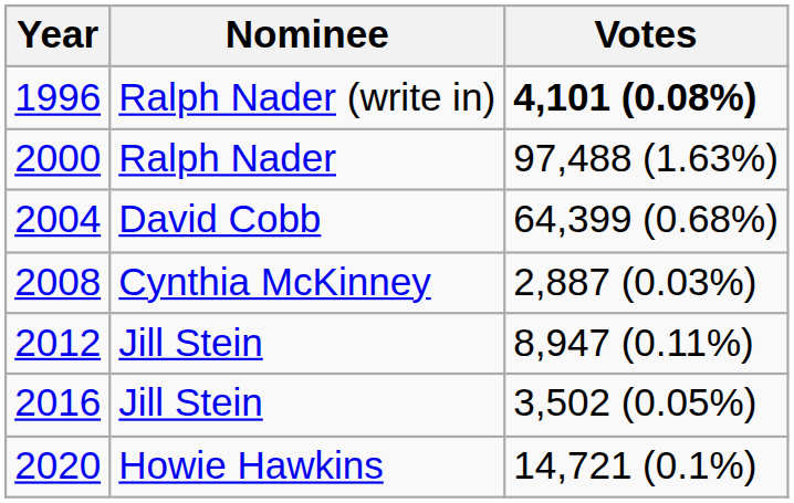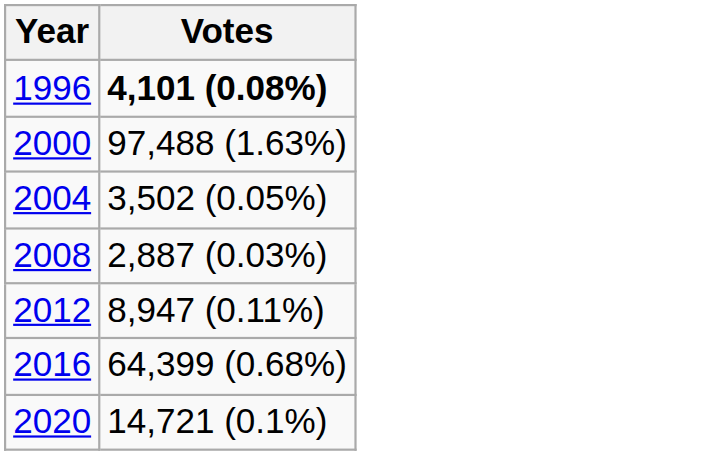- column: Nominee | Ralph Nader (write in) | Ralph Nader | David Cobb | Cynthia McKinney | Jill Stein | Jill Stein | Howie Hawkins
2004 | Votes: 64,399 (0.68%) -> 3,502 (0.05%)
2016 | Votes: 3,502 (0.05%) -> 64,399 (0.68%)
